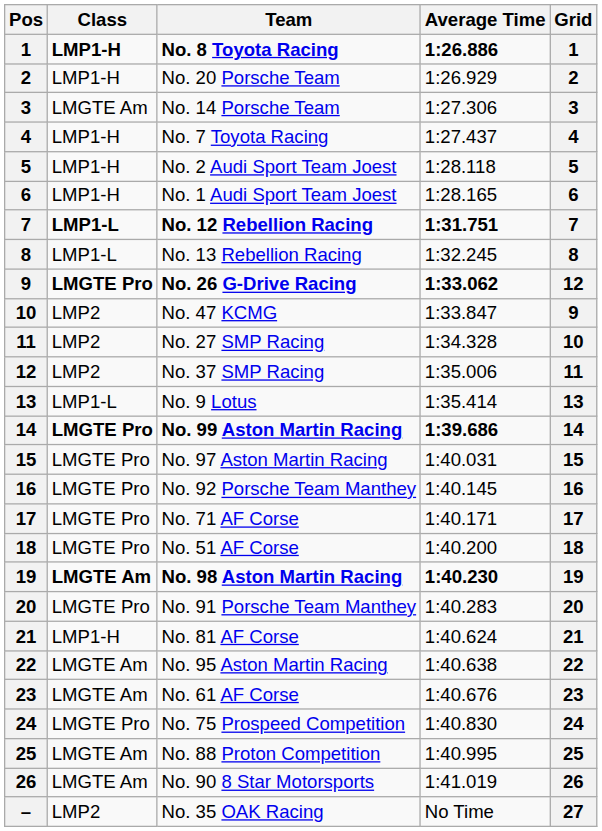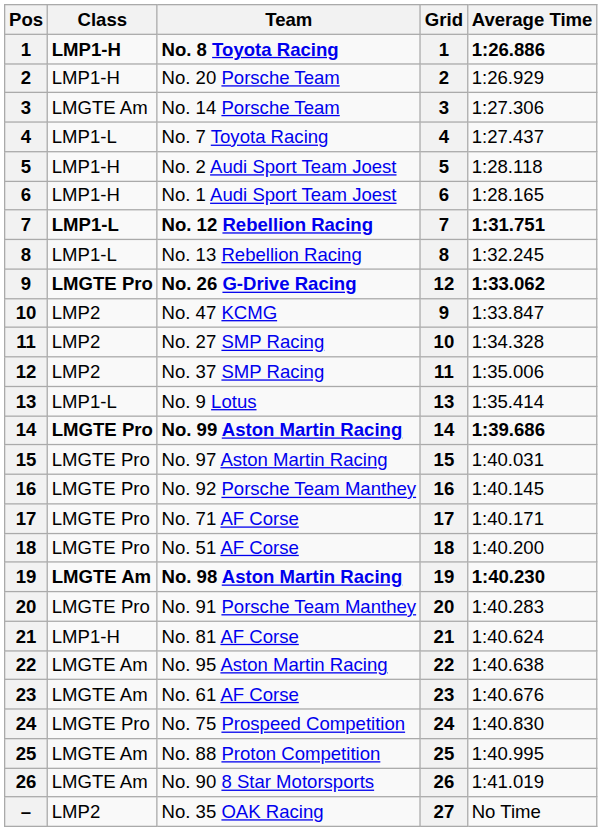columns swapped: Average Time <-> Grid
No. 7 Toyota Racing | Class: LMP1-H -> LMP1-L
